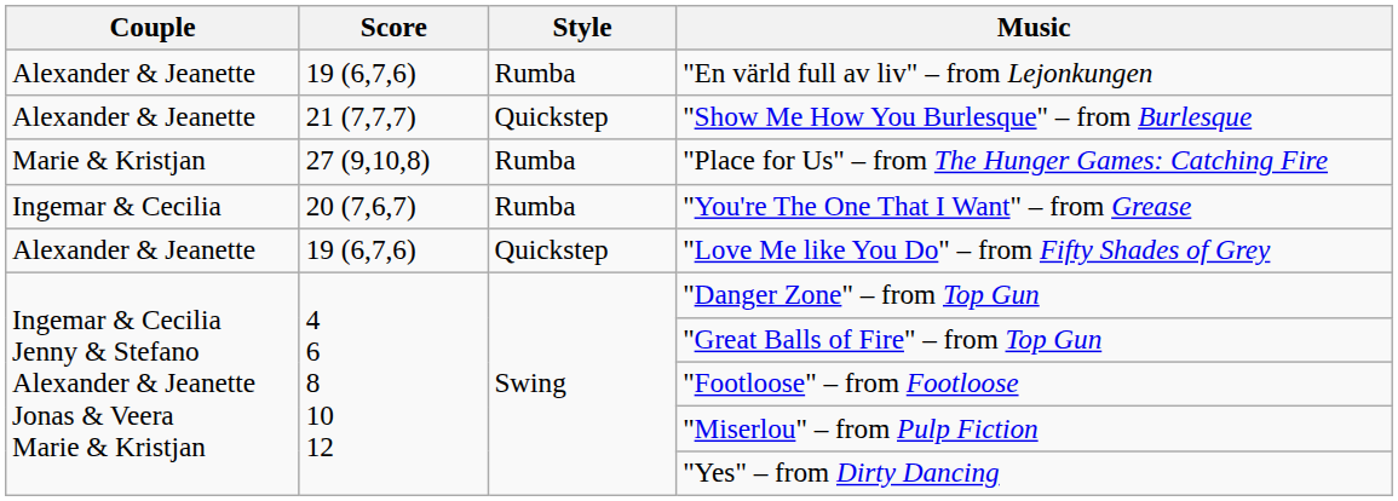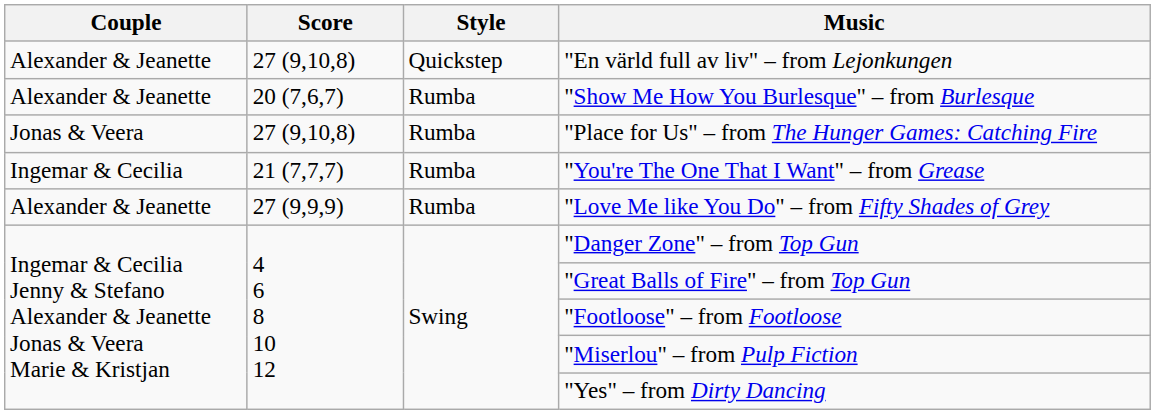"En värld full av liv" – from Lejonkungen | Score: 19 (6,7,6) -> 27 (9,10,8)
"En värld full av liv" – from Lejonkungen | Style: Rumba -> Quickstep
"Show Me How You Burlesque" – from Burlesque | Score: 21 (7,7,7) -> 20 (7,6,7)
"Show Me How You Burlesque" – from Burlesque | Style: Quickstep -> Rumba
"Place for Us" – from The Hunger Games: Catching Fire | Couple: Marie & Kristjan -> Jonas & Veera
"You're The One That I Want" – from Grease | Score: 20 (7,6,7) -> 21 (7,7,7)
"Love Me like You Do" – from Fifty Shades of Grey | Score: 19 (6,7,6) -> 27 (9,9,9)
"Love Me like You Do" – from Fifty Shades of Grey | Style: Quickstep -> Rumba
